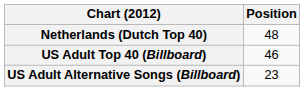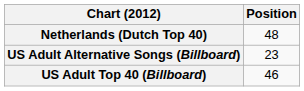rows swapped: US Adult Alternative Songs (Billboard) <-> US Adult Top 40 (Billboard)
